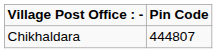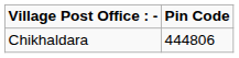Chikhaldara | Pin Code: 444807 -> 444806
